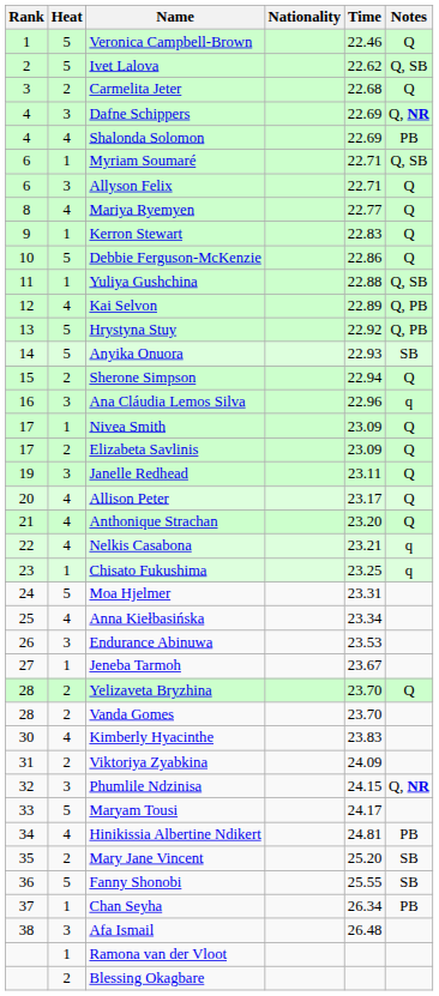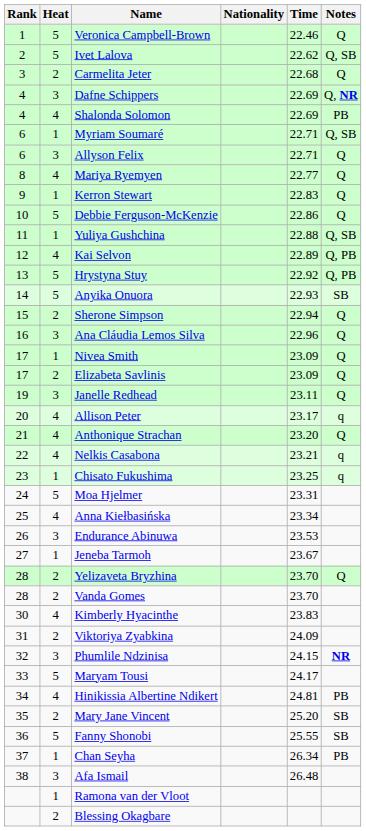Ana Cláudia Lemos Silva | Notes: q -> Q
Allison Peter | Notes: Q -> q
Phumlile Ndzinisa | Notes: Q, NR -> NR
